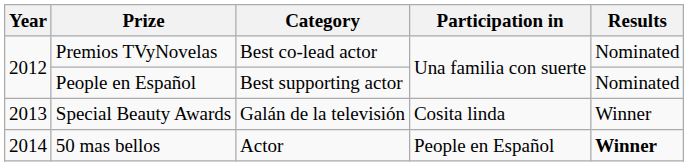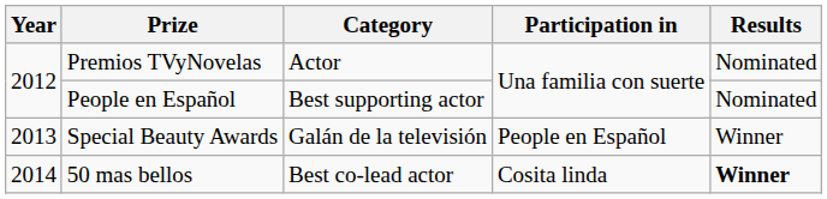Premios TVyNovelas | Category: Best co-lead actor -> Actor
Special Beauty Awards | Participation in: Cosita linda -> People en Español
50 mas bellos | Category: Actor -> Best co-lead actor
50 mas bellos | Participation in: People en Español -> Cosita linda
